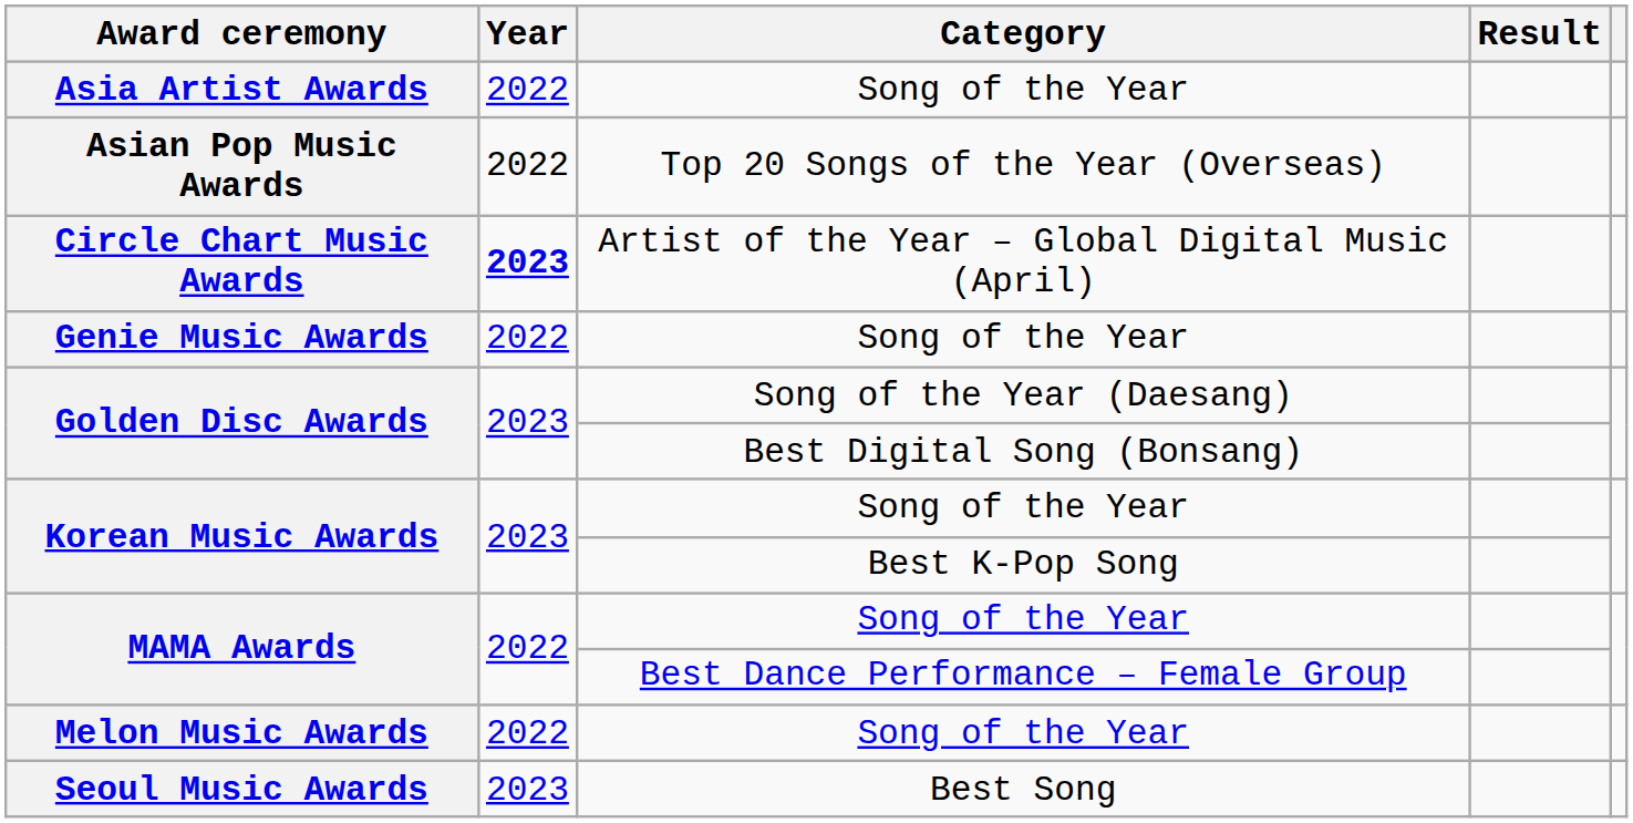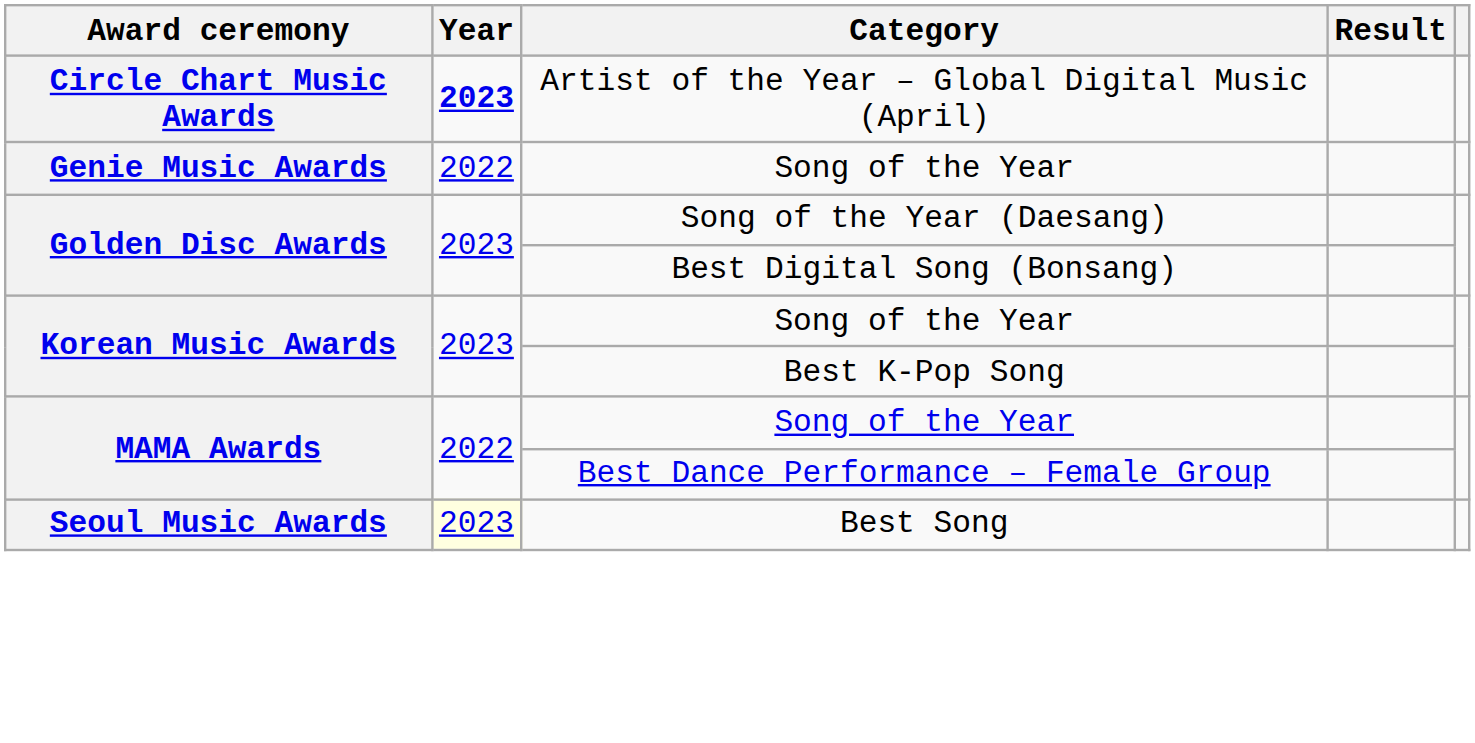- row: Asia Artist Awards | 2022 | Song of the Year
- row: Asian Pop Music Awards | 2022 | Top 20 Songs of the Year (Overseas)
- row: Melon Music Awards | 2022 | Song of the Year
Seoul Music Awards | Year: no background -> lightyellow background
